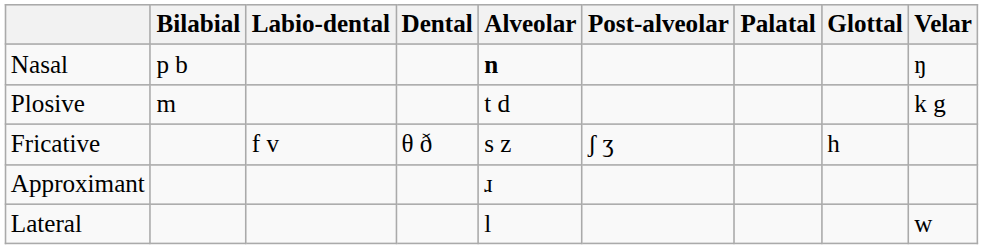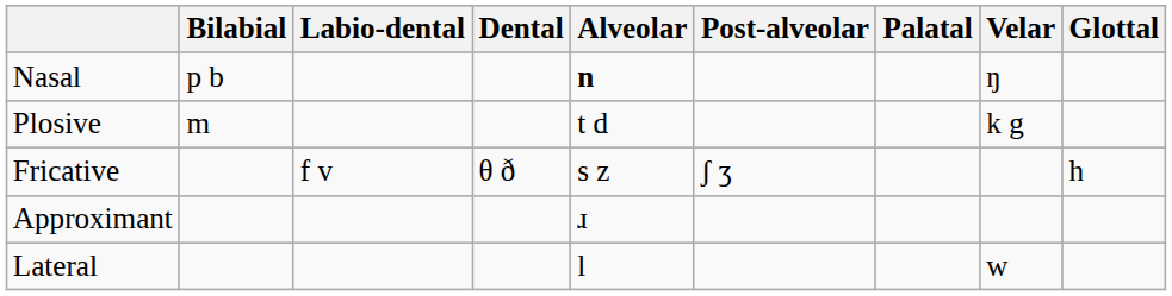columns swapped: Velar <-> Glottal
